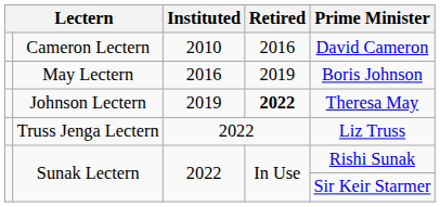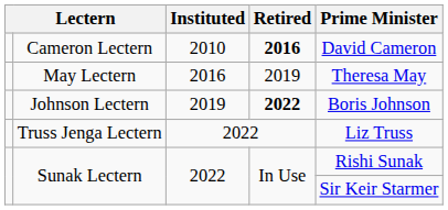Cameron Lectern | Retired: normal -> bold
May Lectern | Prime Minister: Boris Johnson -> Theresa May
Johnson Lectern | Prime Minister: Theresa May -> Boris Johnson
